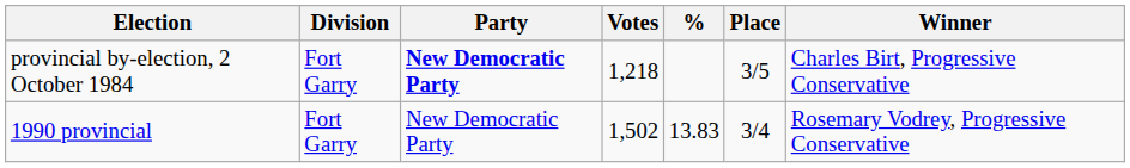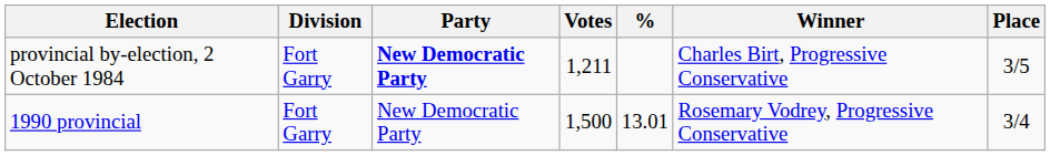columns swapped: Place <-> Winner
provincial by-election, 2 October 1984 | Votes: 1,218 -> 1,211
1990 provincial | Votes: 1,502 -> 1,500
1990 provincial | %: 13.83 -> 13.01
